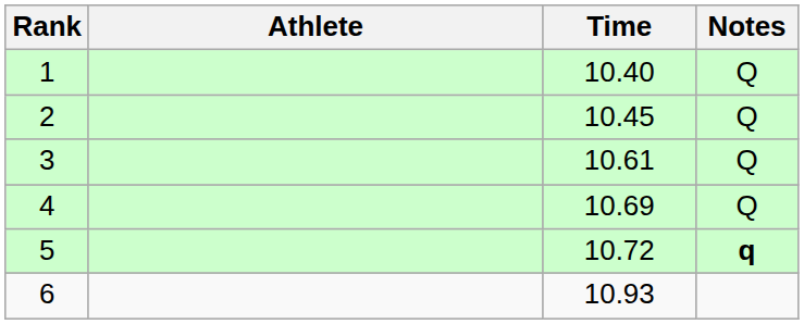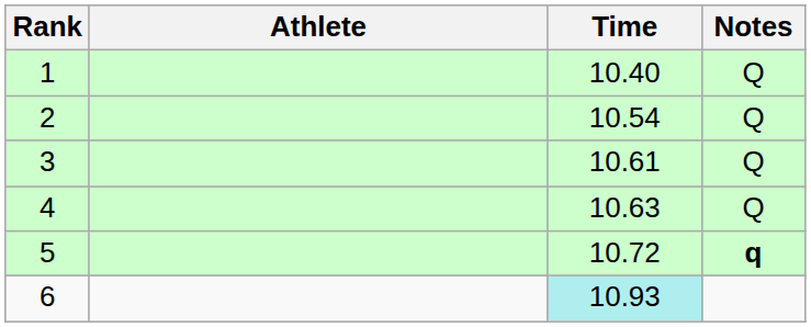2 | Time: 10.45 -> 10.54
4 | Time: 10.69 -> 10.63
6 | Time: no background -> paleturquoise background
